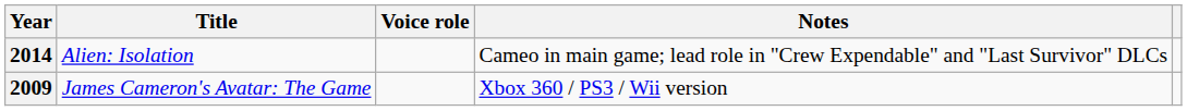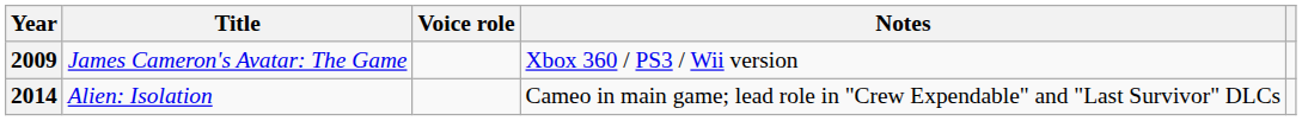rows swapped: 2009 <-> 2014
